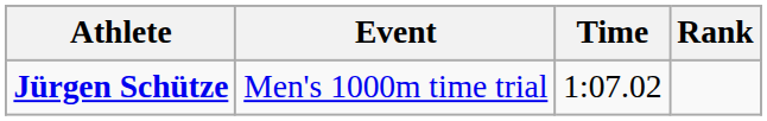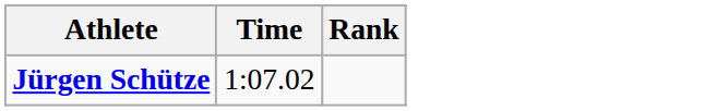- column: Event | Men's 1000m time trial
